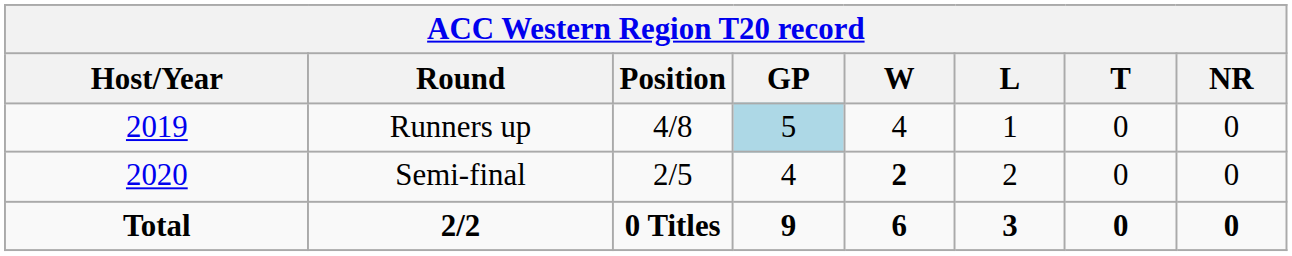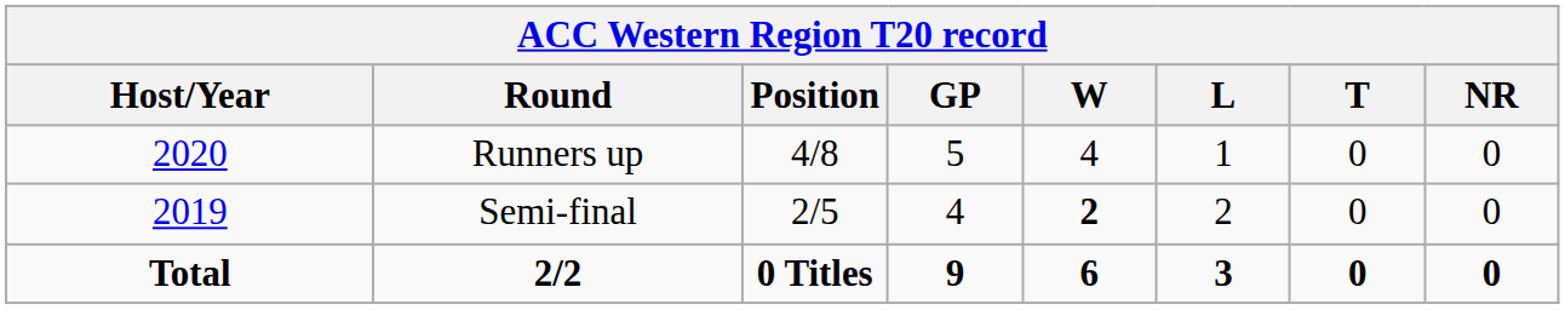Runners up | Host/Year: 2019 -> 2020
Runners up | GP: lightblue background -> no background
Semi-final | Host/Year: 2020 -> 2019
